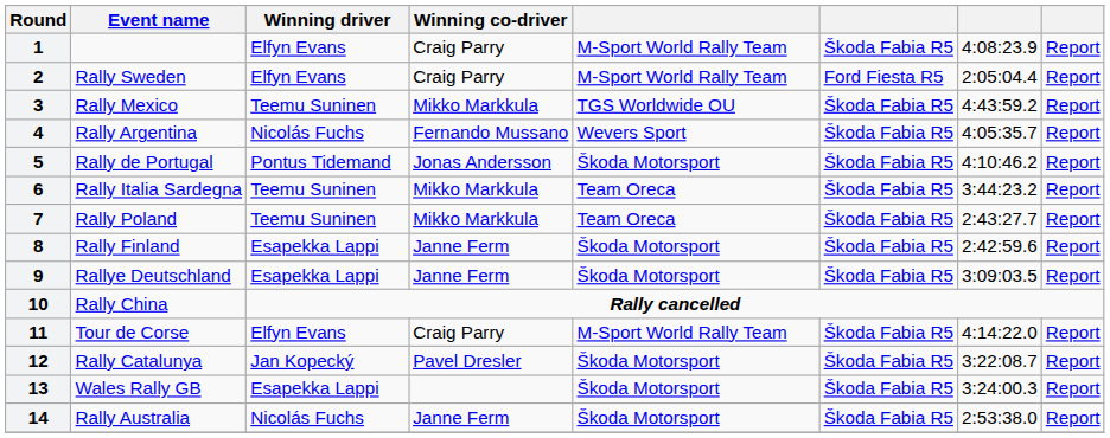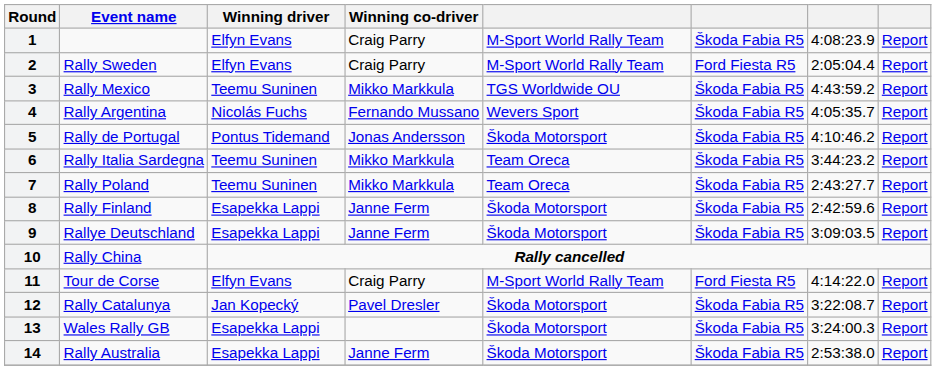11 | column 6: Škoda Fabia R5 -> Ford Fiesta R5
14 | Winning driver: Nicolás Fuchs -> Esapekka Lappi
